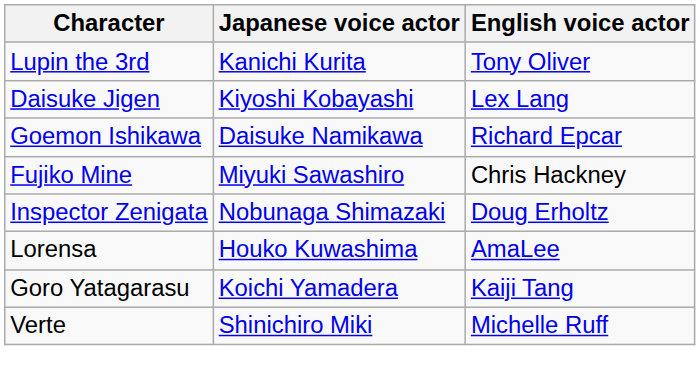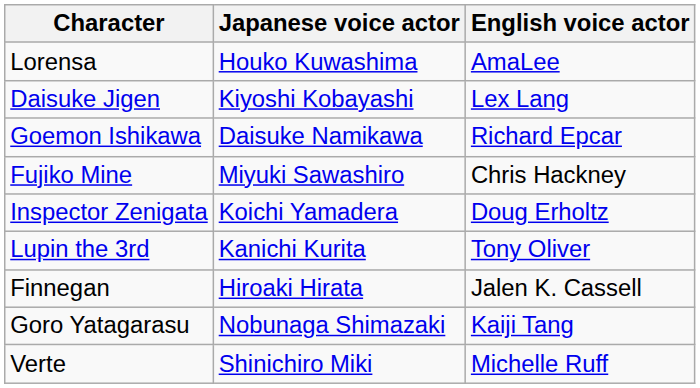rows swapped: Lupin the 3rd <-> Lorensa
Inspector Zenigata | Japanese voice actor: Nobunaga Shimazaki -> Koichi Yamadera
+ row: Finnegan | Hiroaki Hirata | Jalen K. Cassell
Goro Yatagarasu | Japanese voice actor: Koichi Yamadera -> Nobunaga Shimazaki
